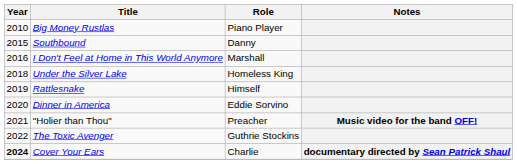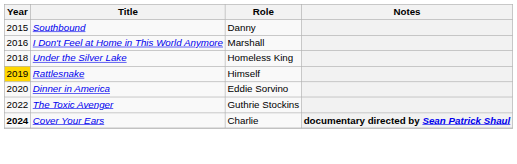- row: 2010 | Big Money Rustlas | Piano Player
Rattlesnake | Year: no background -> gold background
- row: 2021 | "Holier than Thou" | Preacher | Music video for the band OFF!
